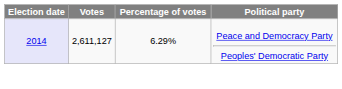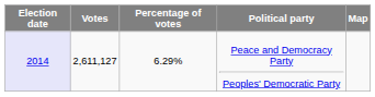+ column: Map
